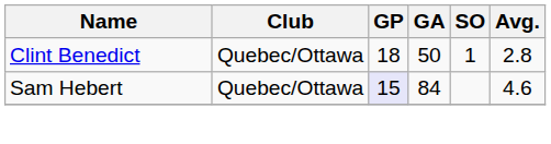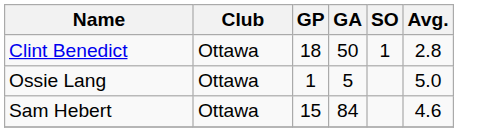Clint Benedict | Club: Quebec/Ottawa -> Ottawa
+ row: Ossie Lang | Ottawa | 1 | 5 | 5.0
Sam Hebert | Club: Quebec/Ottawa -> Ottawa
Sam Hebert | GP: lavender background -> no background
